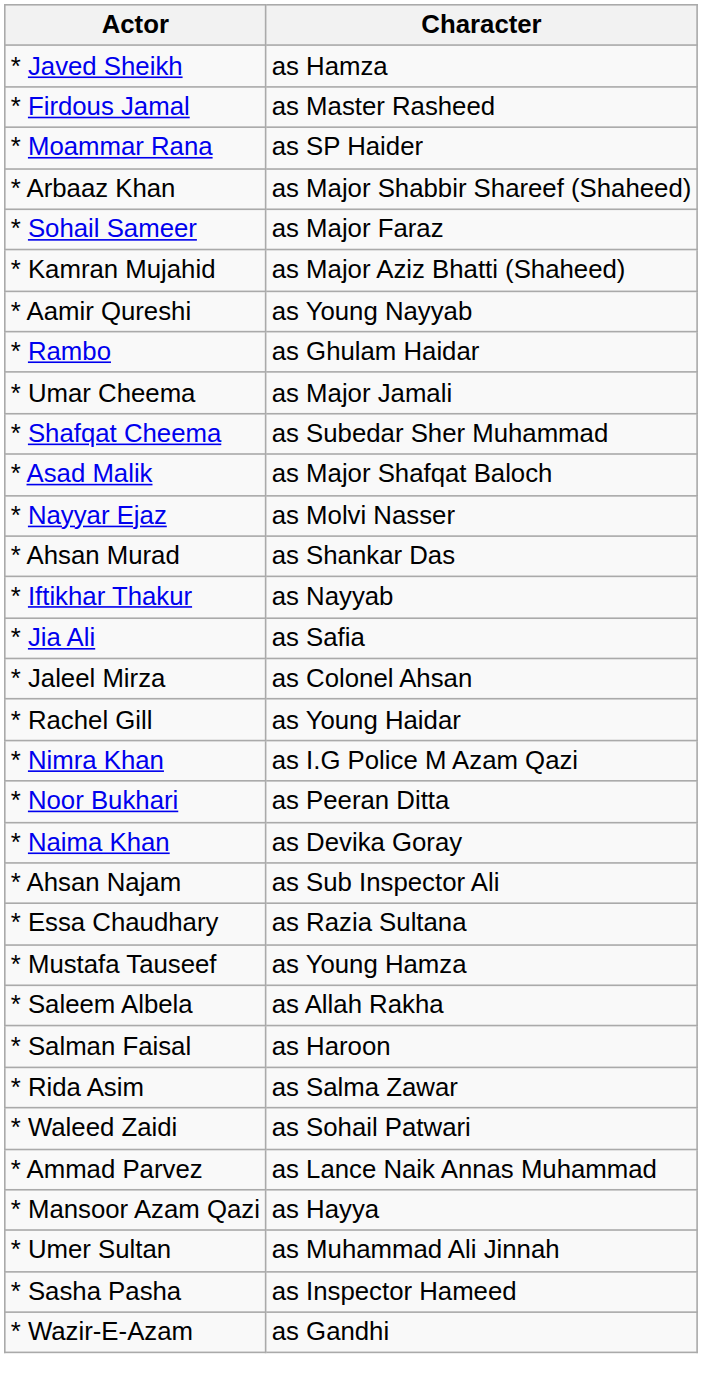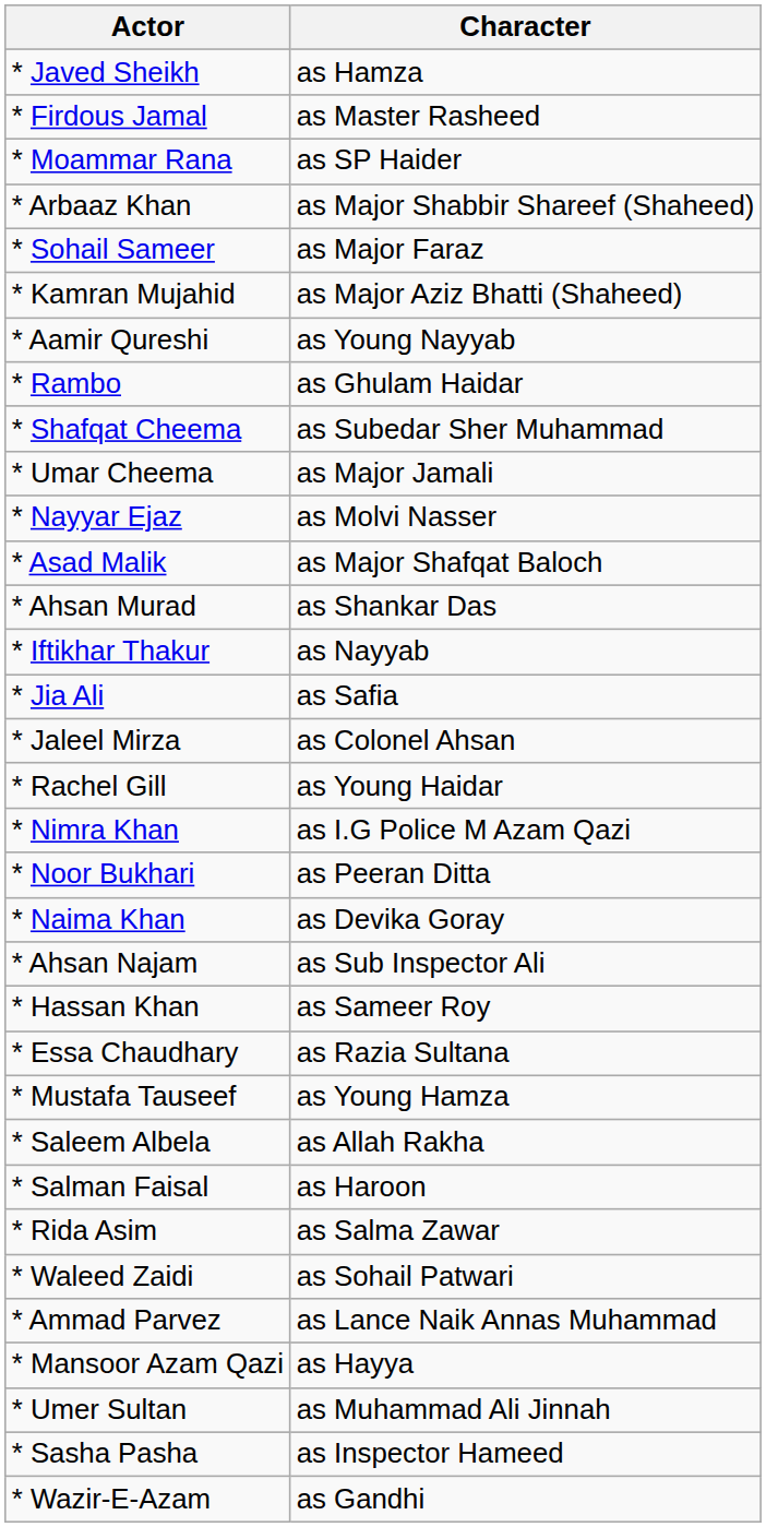rows swapped: * Shafqat Cheema <-> * Umar Cheema
rows swapped: * Asad Malik <-> * Nayyar Ejaz
+ row: * Hassan Khan | as Sameer Roy
